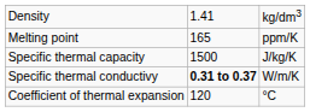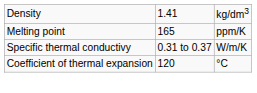- row: Specific thermal capacity | 1500 | J/kg/K
Specific thermal conductivy | column 2: bold -> normal
